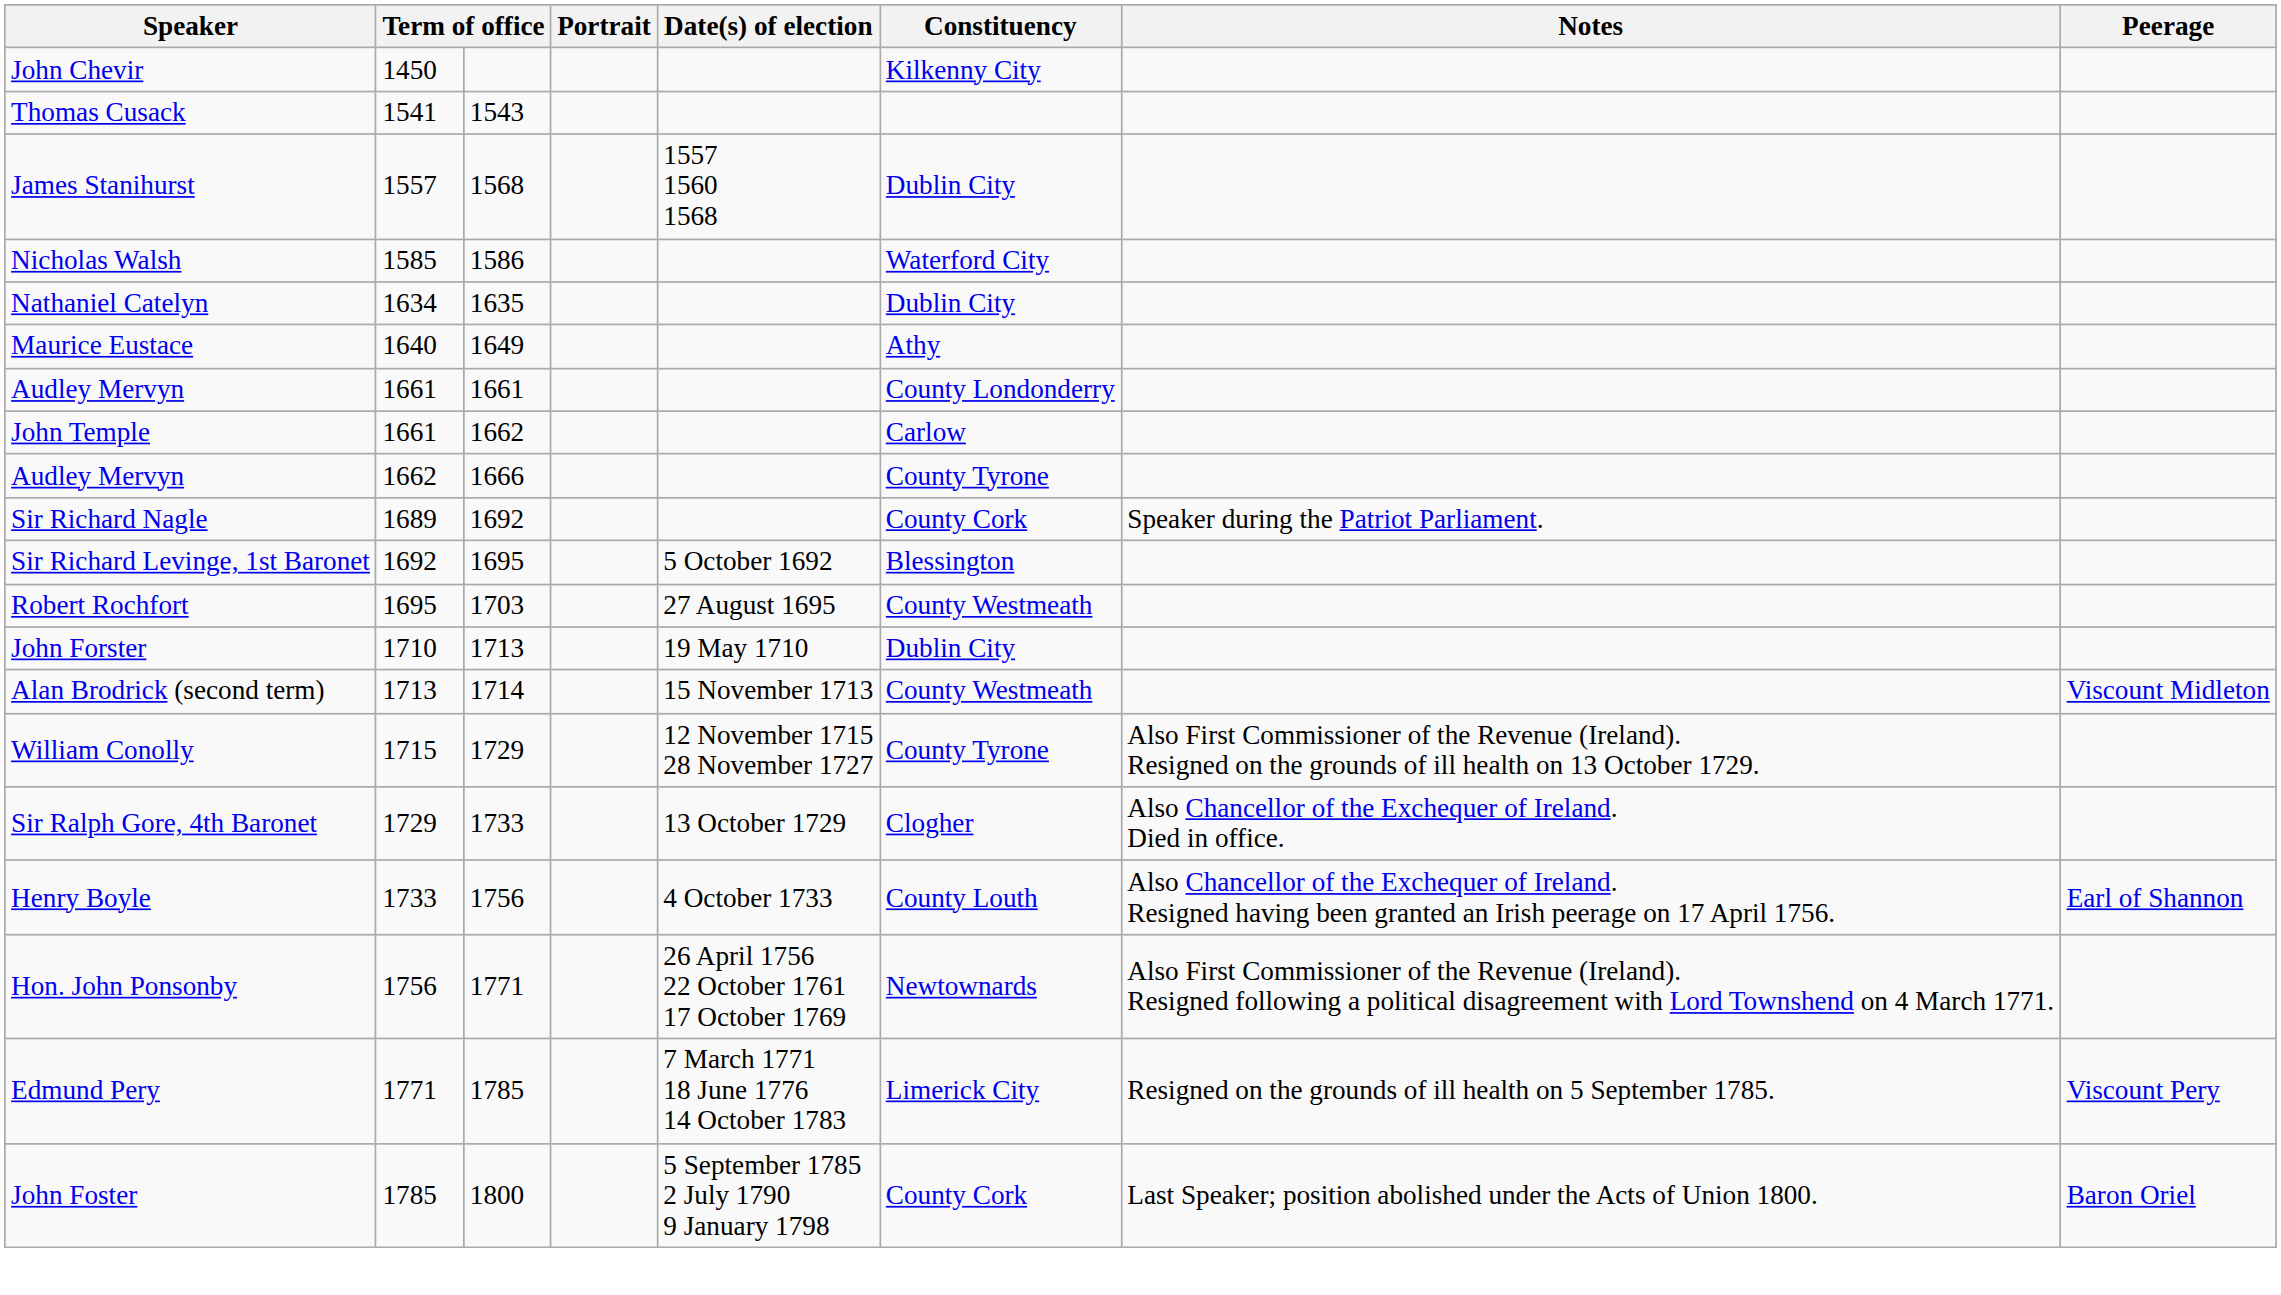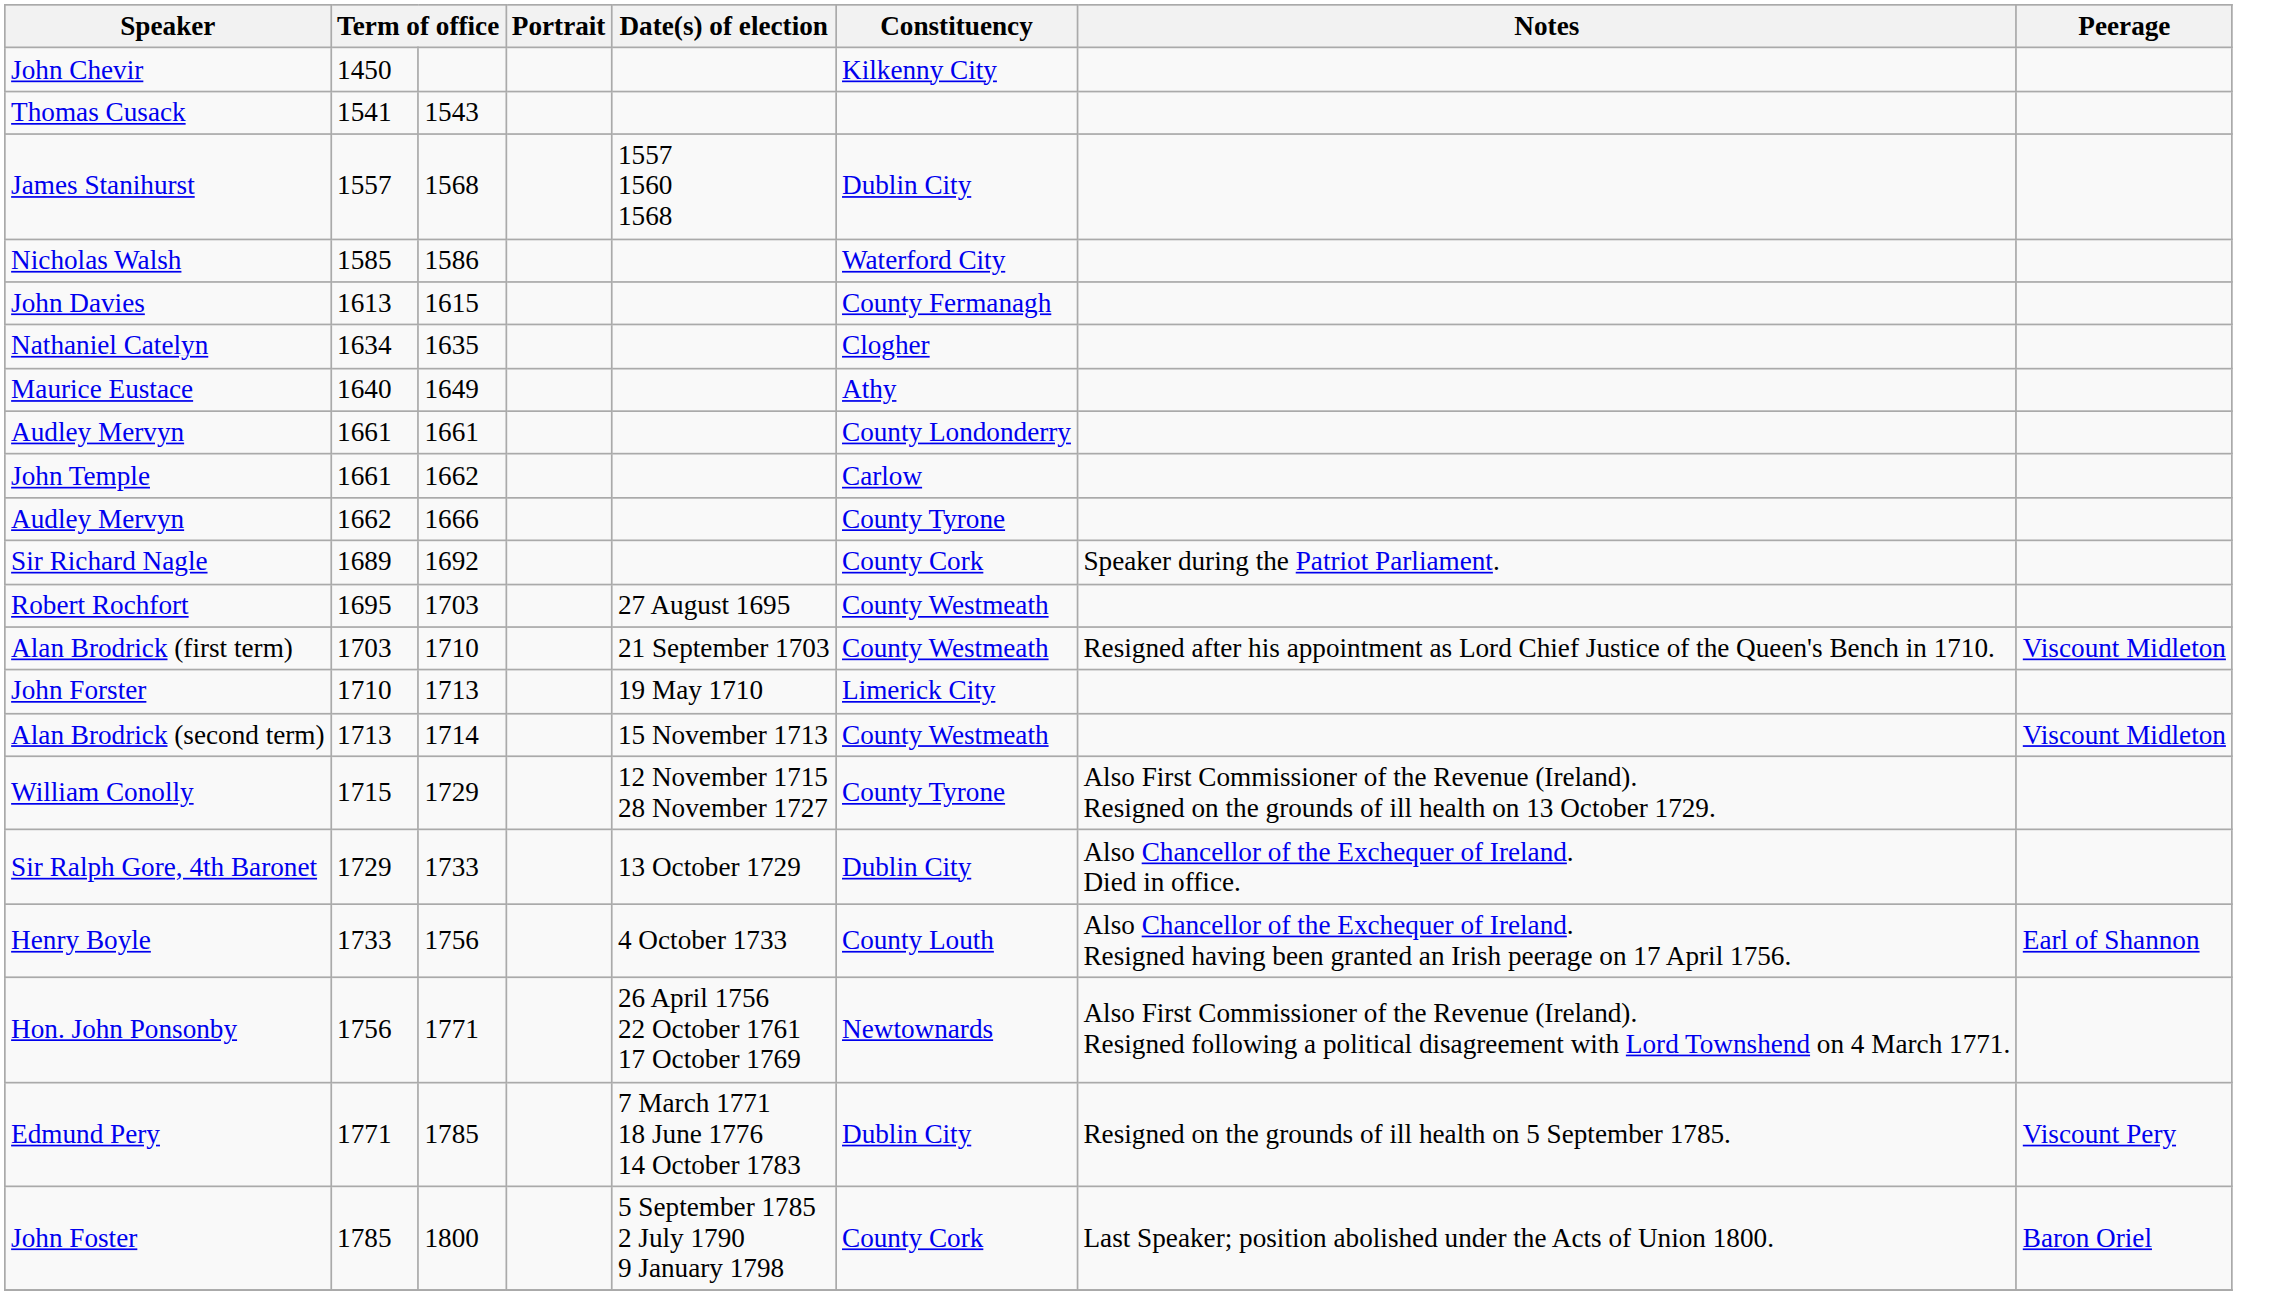+ row: John Davies | 1613 | 1615 | County Fermanagh
Nathaniel Catelyn | Constituency: Dublin City -> Clogher
- row: Sir Richard Levinge, 1st Baronet | 1692 | 1695 | 5 October 1692 | Blessington
+ row: Alan Brodrick (first term) | 1703 | 1710 | 21 September 1703 | County Westmeath | Resigned after his appointment as Lord Chief Justice of the Queen's Bench in 1710. | Viscount Midleton
John Forster | Constituency: Dublin City -> Limerick City
Sir Ralph Gore, 4th Baronet | Constituency: Clogher -> Dublin City
Edmund Pery | Constituency: Limerick City -> Dublin City
